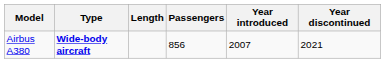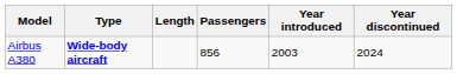Airbus A380 | Year introduced: 2007 -> 2003
Airbus A380 | Year discontinued: 2021 -> 2024
